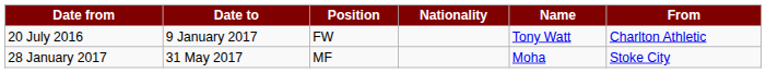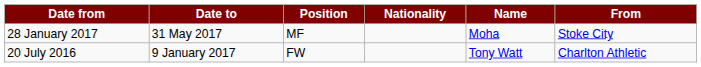rows swapped: 20 July 2016 <-> 28 January 2017
